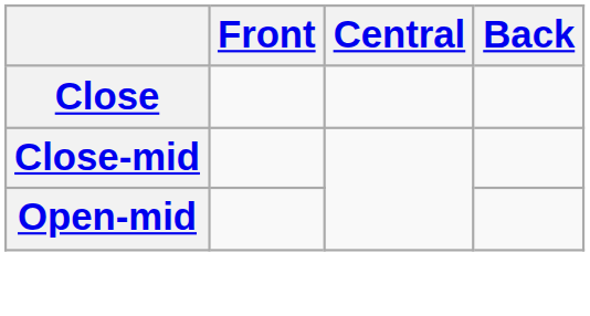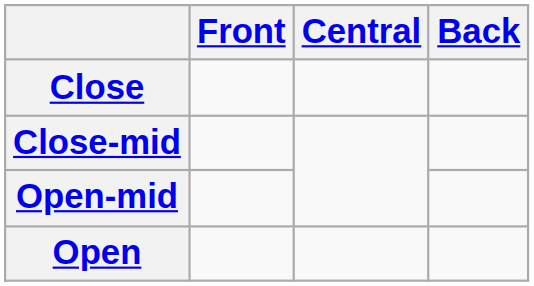+ row: Open
